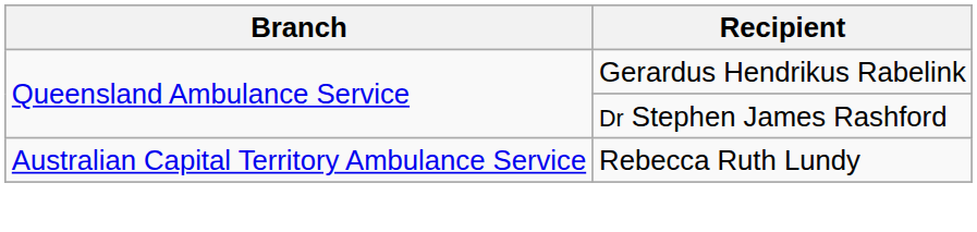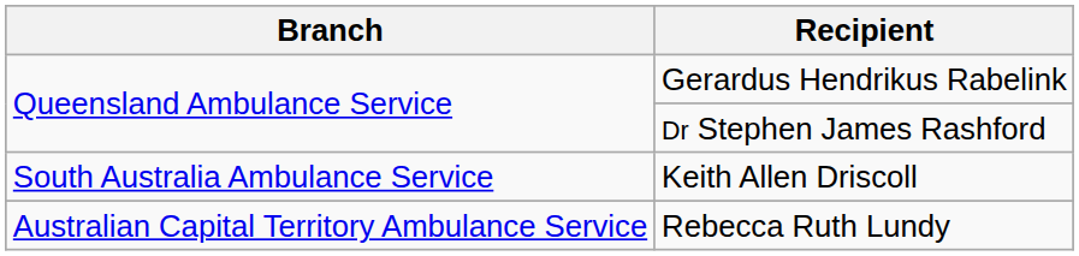+ row: South Australia Ambulance Service | Keith Allen Driscoll
